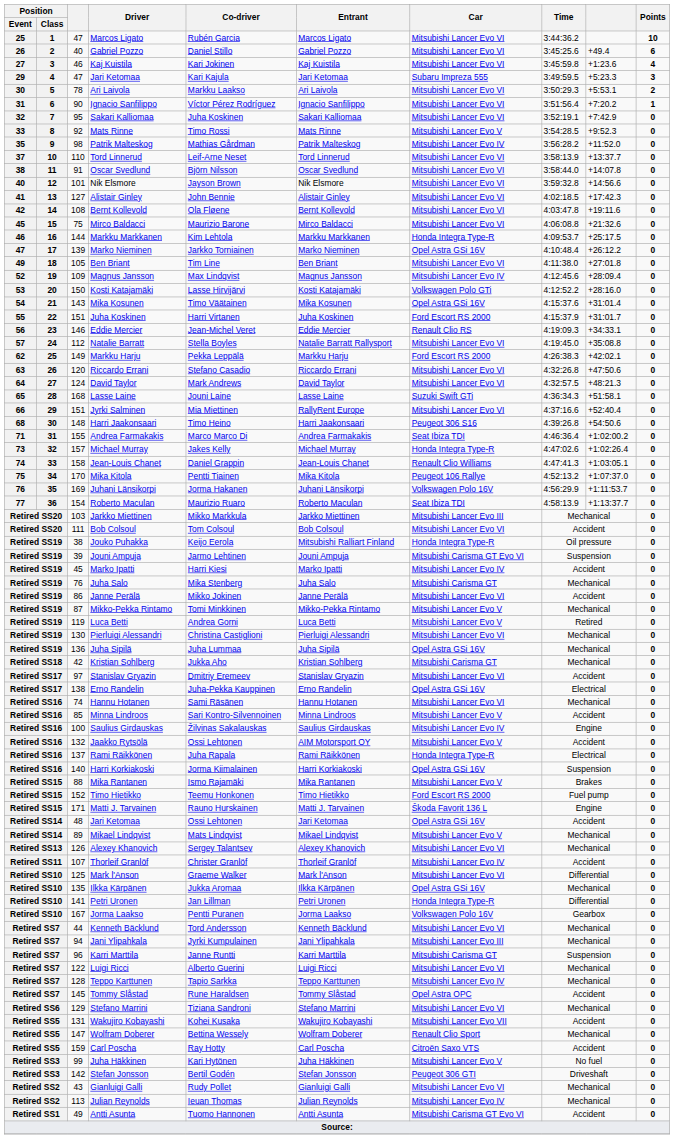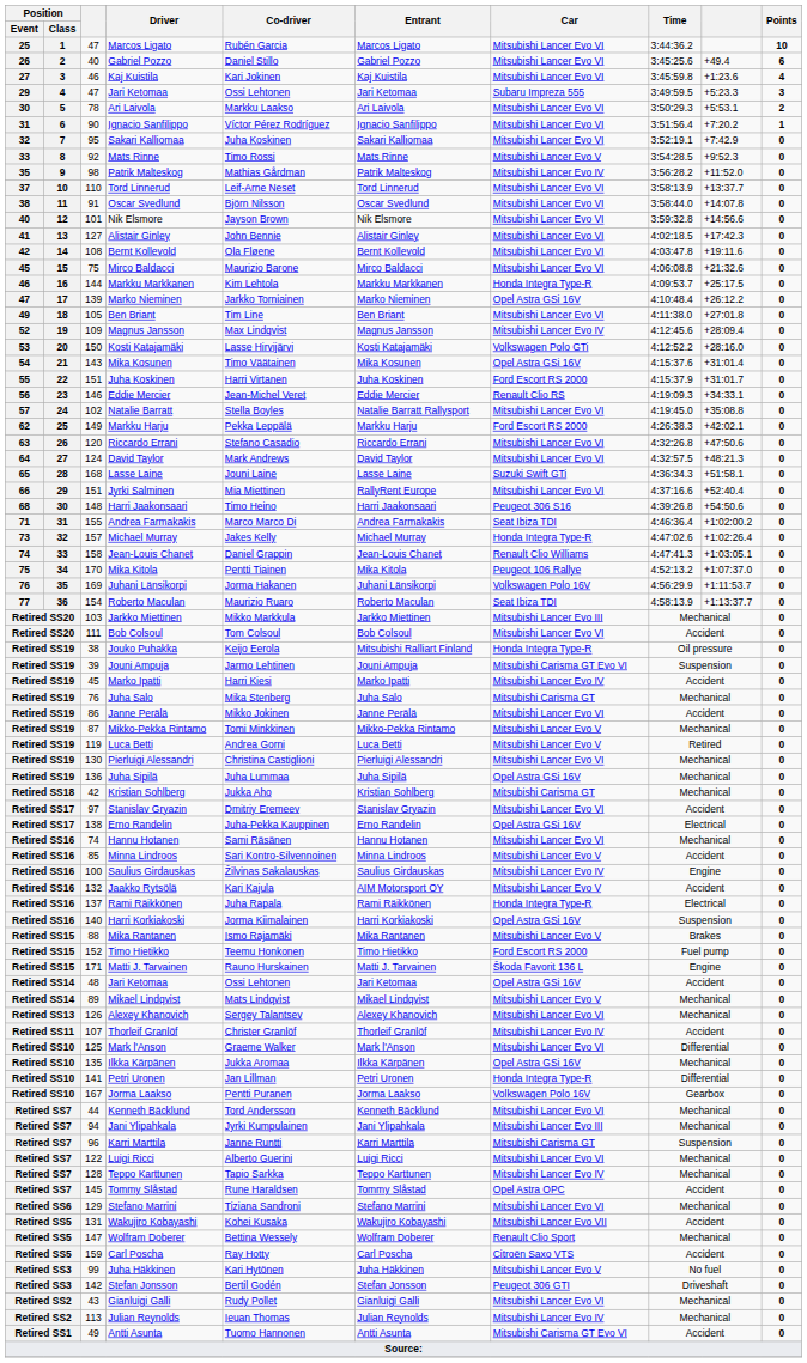29 / Jari Ketomaa | Co-driver: Kari Kajula -> Ossi Lehtonen
Natalie Barratt | column 3: 112 -> 102
Jaakko Rytsölä | Co-driver: Ossi Lehtonen -> Kari Kajula
